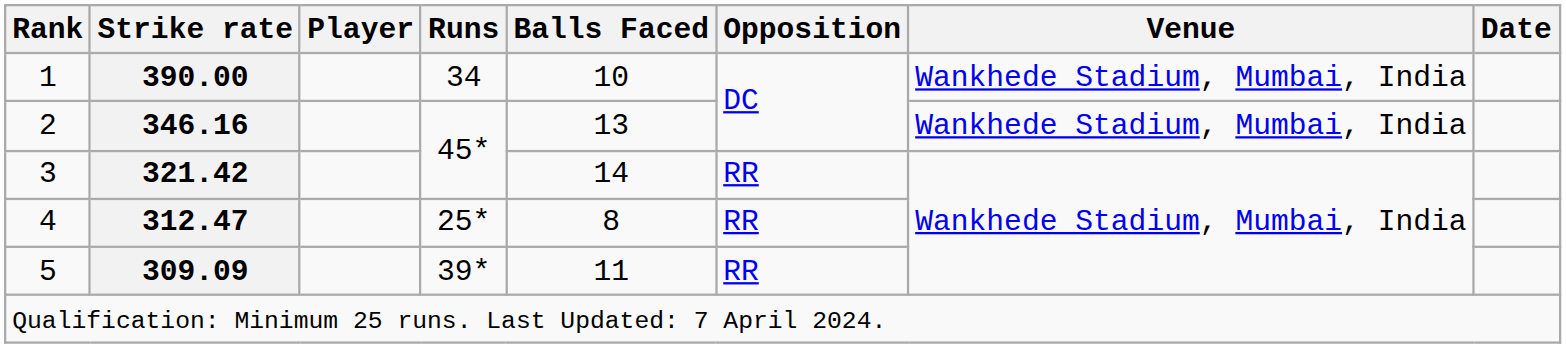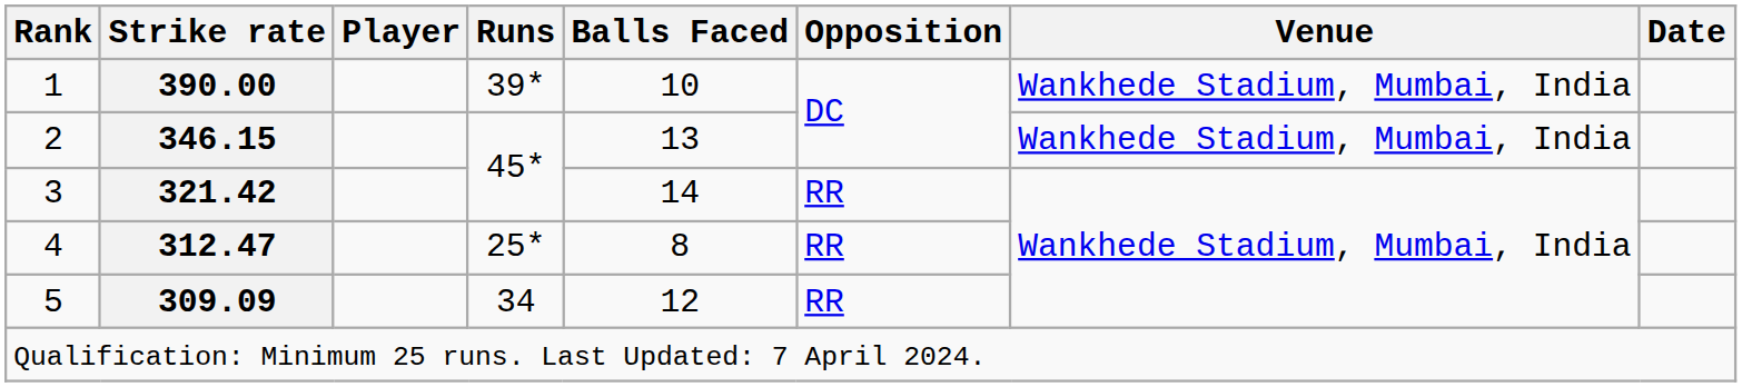1 | Runs: 34 -> 39*
2 | Strike rate: 346.16 -> 346.15
5 | Runs: 39* -> 34
5 | Balls Faced: 11 -> 12
